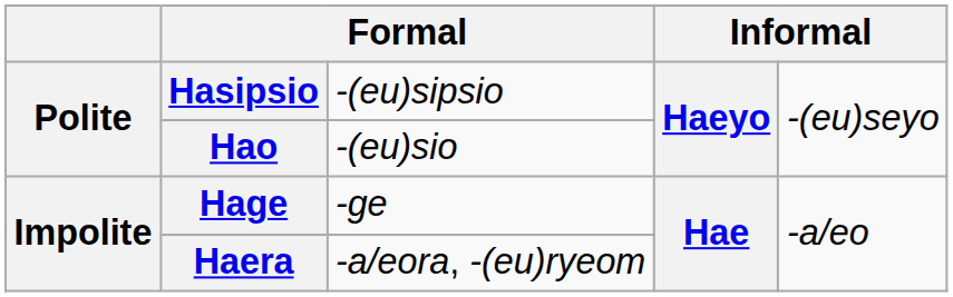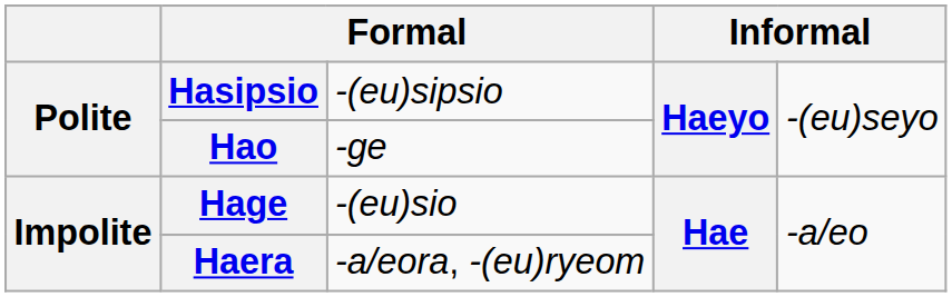Hao | column 3: -(eu)sio -> -ge
Hage | column 3: -ge -> -(eu)sio
